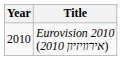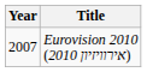Eurovision 2010 (אירוויזיון 2010) | Year: 2010 -> 2007
